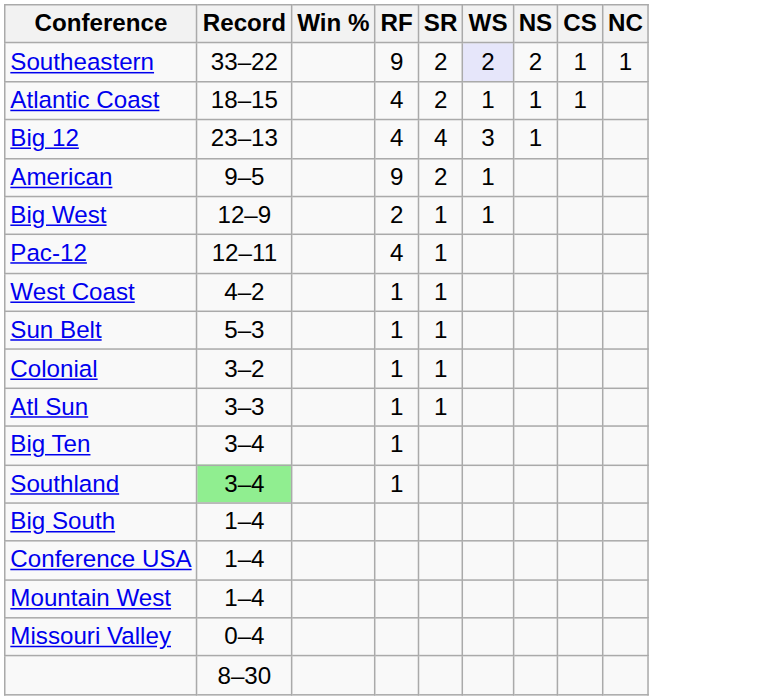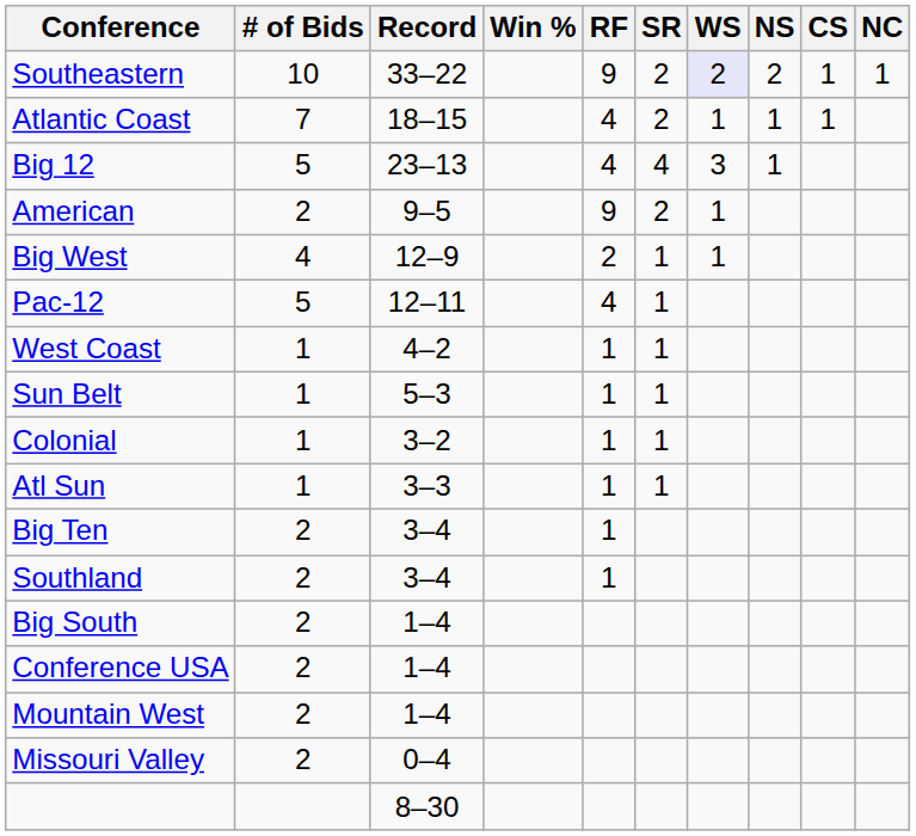+ column: # of Bids | 10 | 7 | 5 | 2 | 4 | 5 | 1 | 1 | 1 | 1 | 2 | 2 | 2 | 2 | 2 | 2
Southland | Record: lightgreen background -> no background
